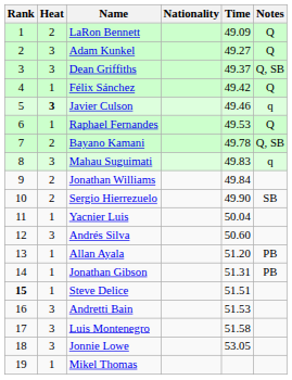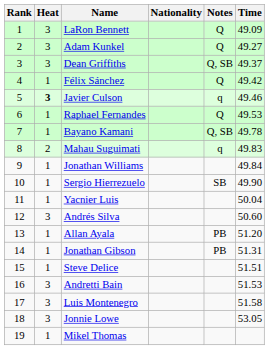columns swapped: Time <-> Notes
LaRon Bennett | Heat: 2 -> 3
Bayano Kamani | Heat: 2 -> 1
Mahau Suguimati | Heat: 3 -> 2
Jonathan Williams | Heat: 2 -> 1
Sergio Hierrezuelo | Heat: 2 -> 1
Steve Delice | Rank: bold -> normal
